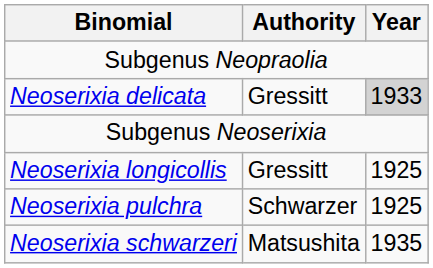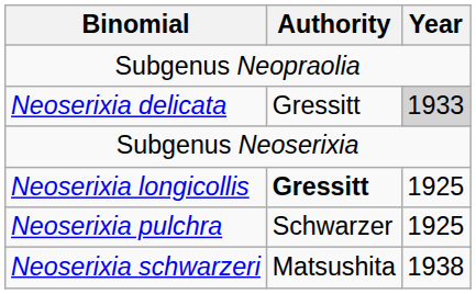Neoserixia longicollis | Authority: normal -> bold
Neoserixia schwarzeri | Year: 1935 -> 1938
